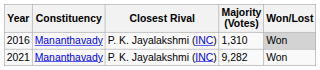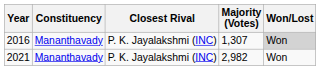2016 | Majority (Votes): 1,310 -> 1,307
2021 | Majority (Votes): 9,282 -> 2,982
